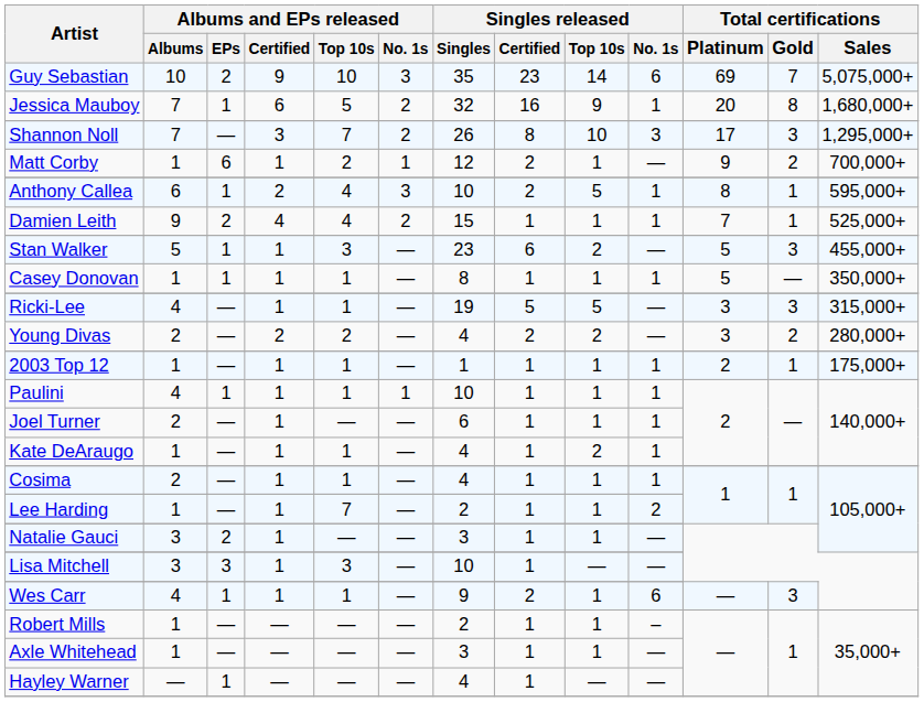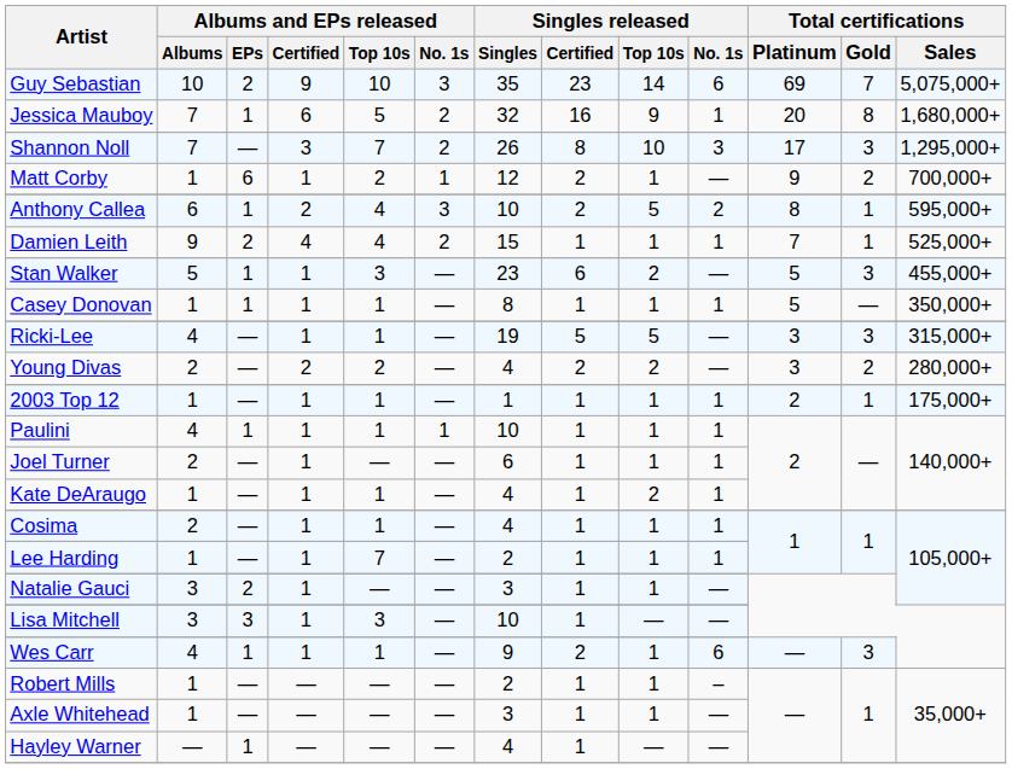Anthony Callea | Singles released / No. 1s: 1 -> 2
Lee Harding | Singles released / No. 1s: 2 -> 1
